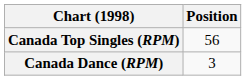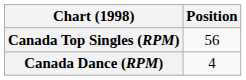Canada Dance (RPM) | Position: 3 -> 4
